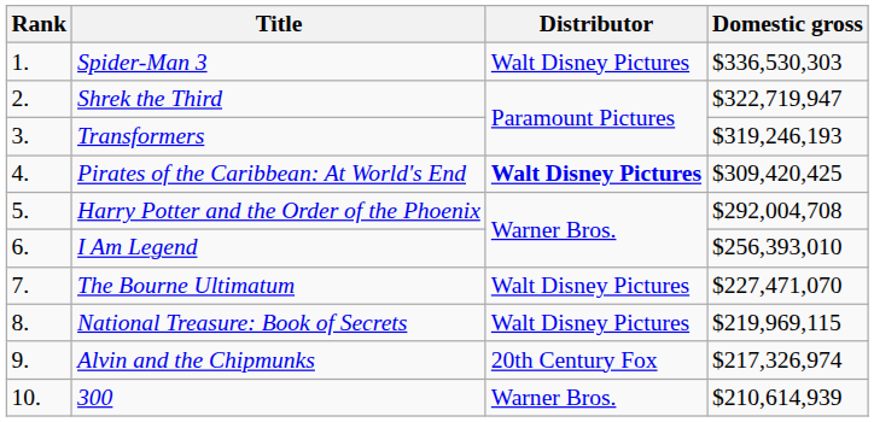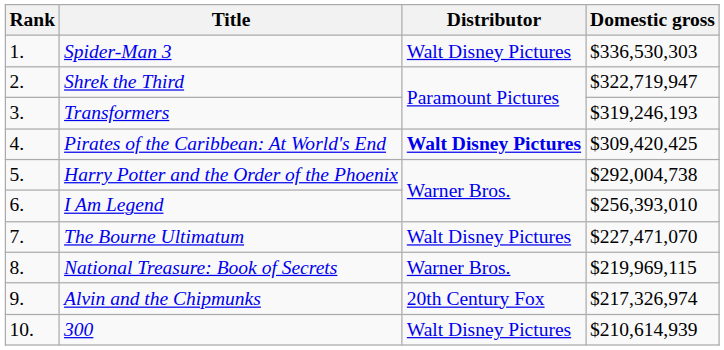Harry Potter and the Order of the Phoenix | Domestic gross: $292,004,708 -> $292,004,738
National Treasure: Book of Secrets | Distributor: Walt Disney Pictures -> Warner Bros.
300 | Distributor: Warner Bros. -> Walt Disney Pictures
